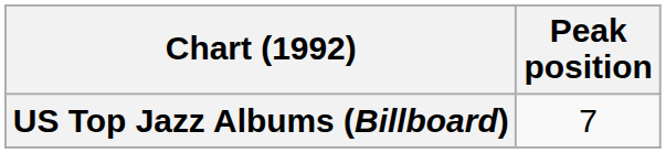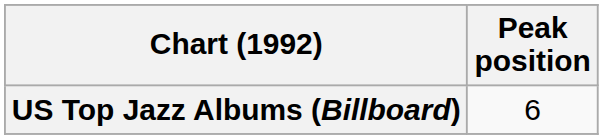US Top Jazz Albums (Billboard) | Peak position: 7 -> 6
